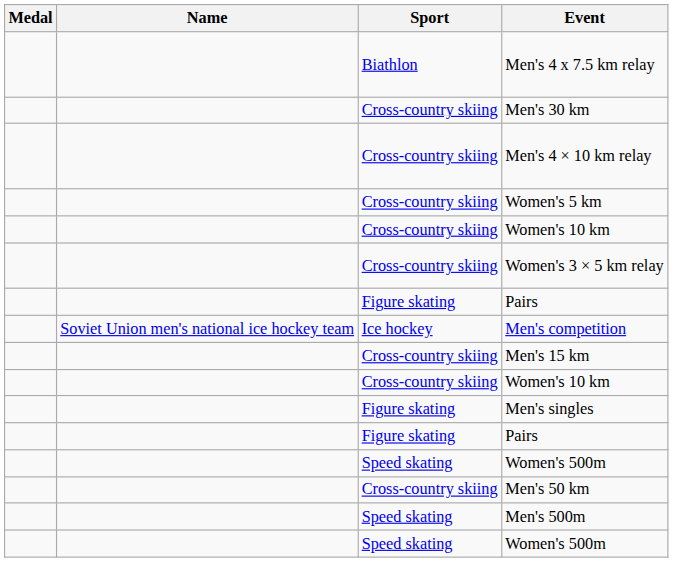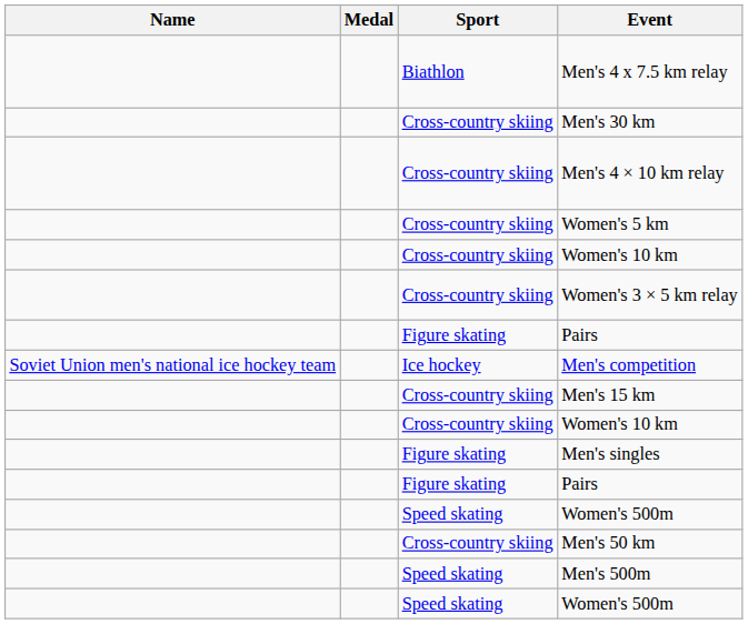columns swapped: Medal <-> Name
